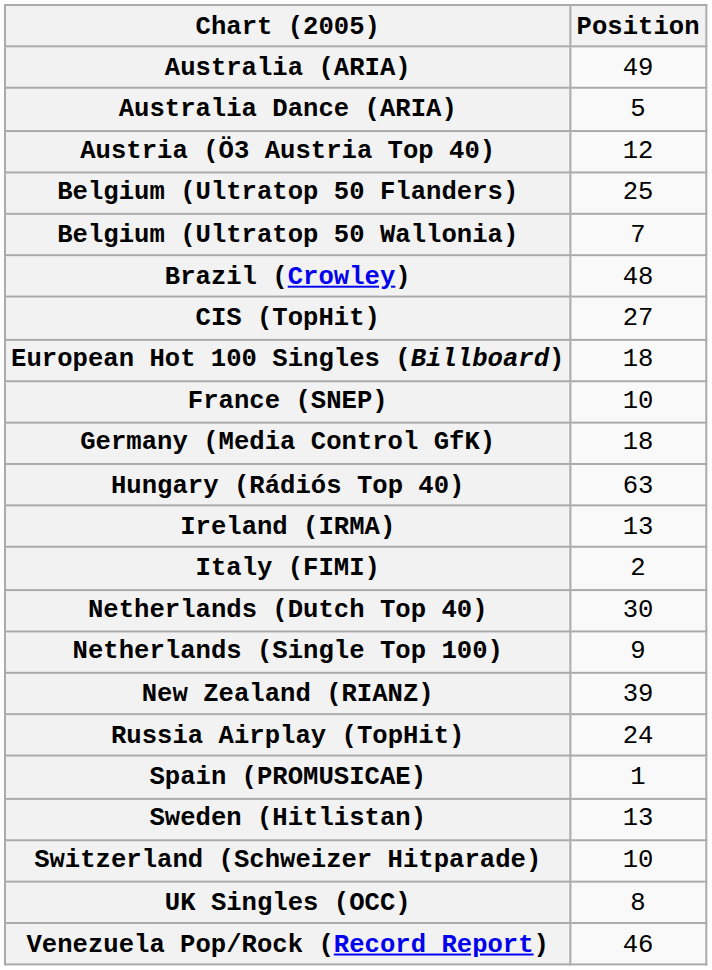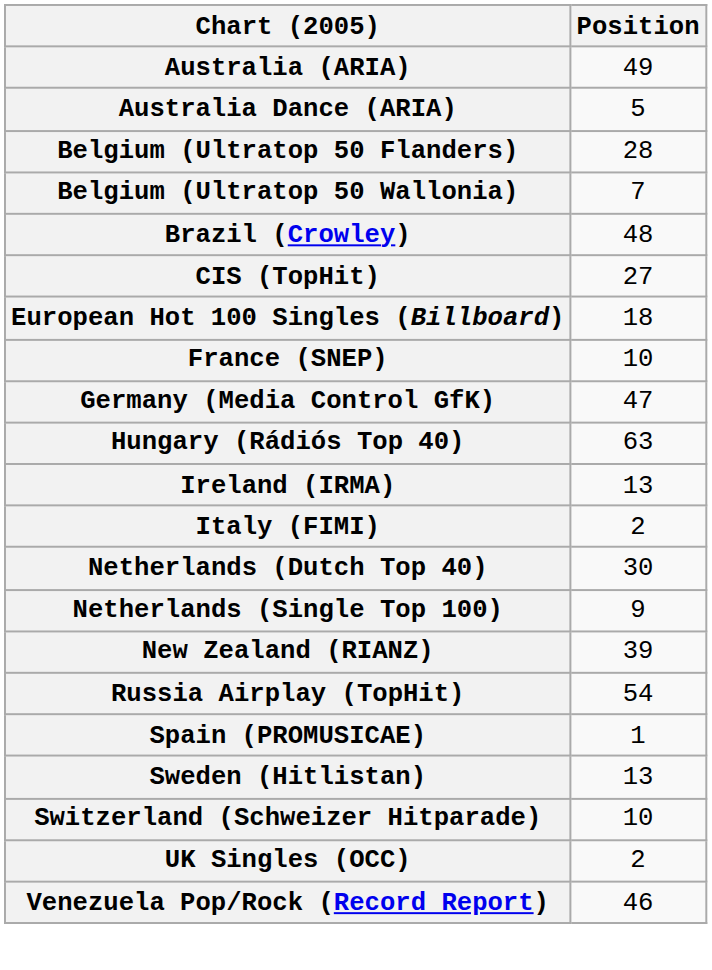- row: Austria (Ö3 Austria Top 40) | 12
Belgium (Ultratop 50 Flanders) | Position: 25 -> 28
Germany (Media Control GfK) | Position: 18 -> 47
Russia Airplay (TopHit) | Position: 24 -> 54
UK Singles (OCC) | Position: 8 -> 2
